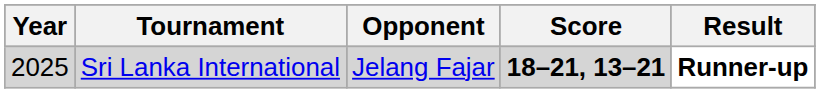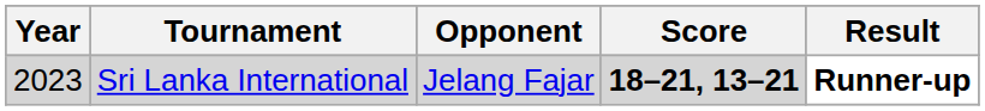Sri Lanka International | Year: 2025 -> 2023
